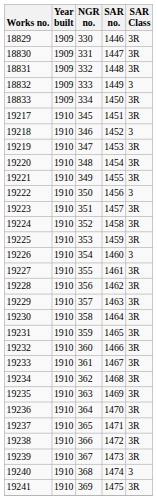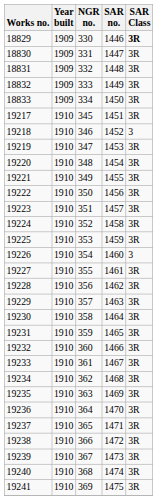18829 | SAR Class: normal -> bold
18832 | SAR Class: 3 -> 3R
19222 | SAR Class: 3 -> 3R
19240 | SAR Class: 3 -> 3R
